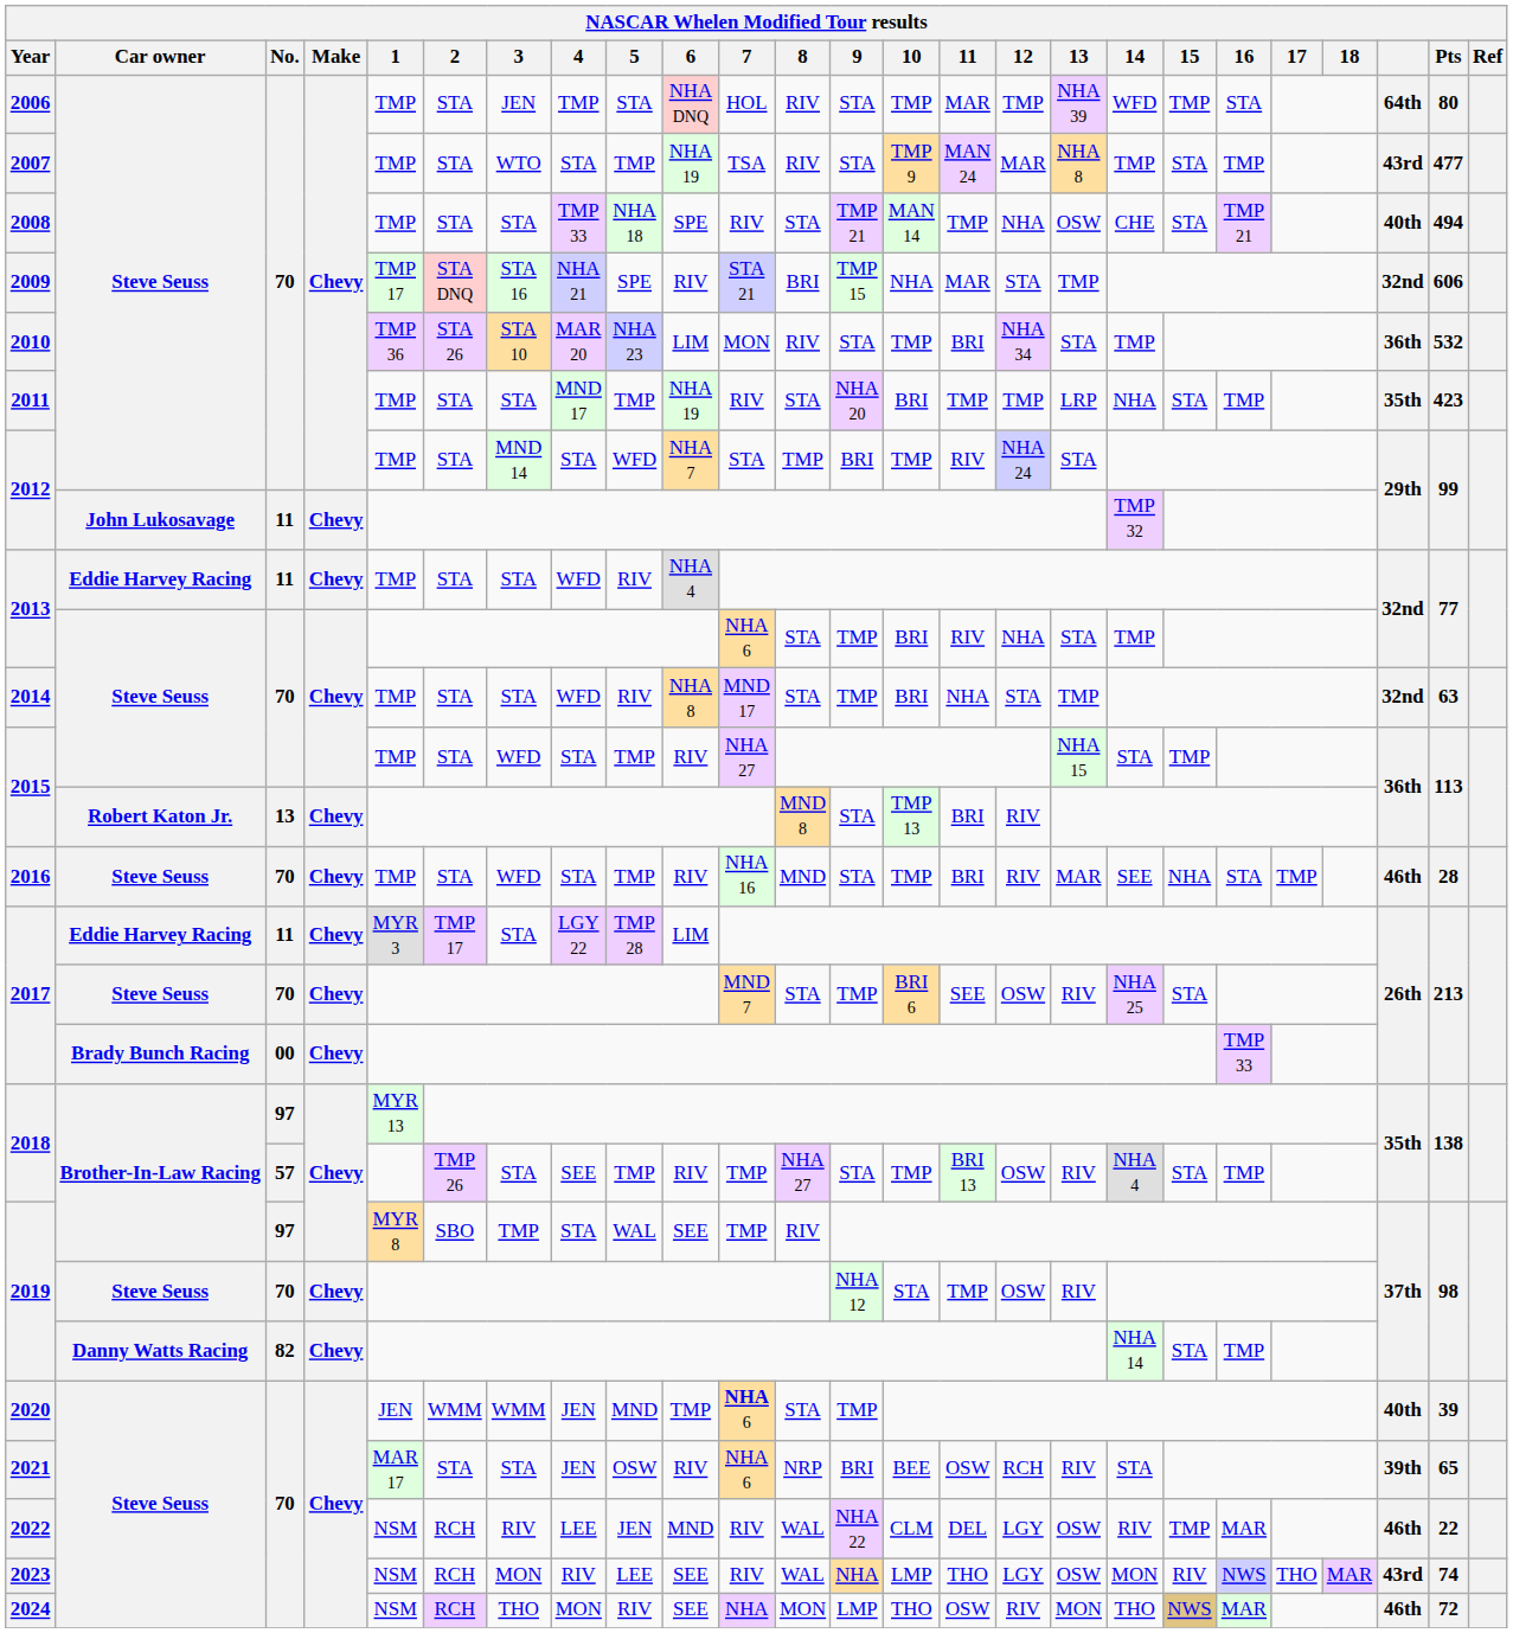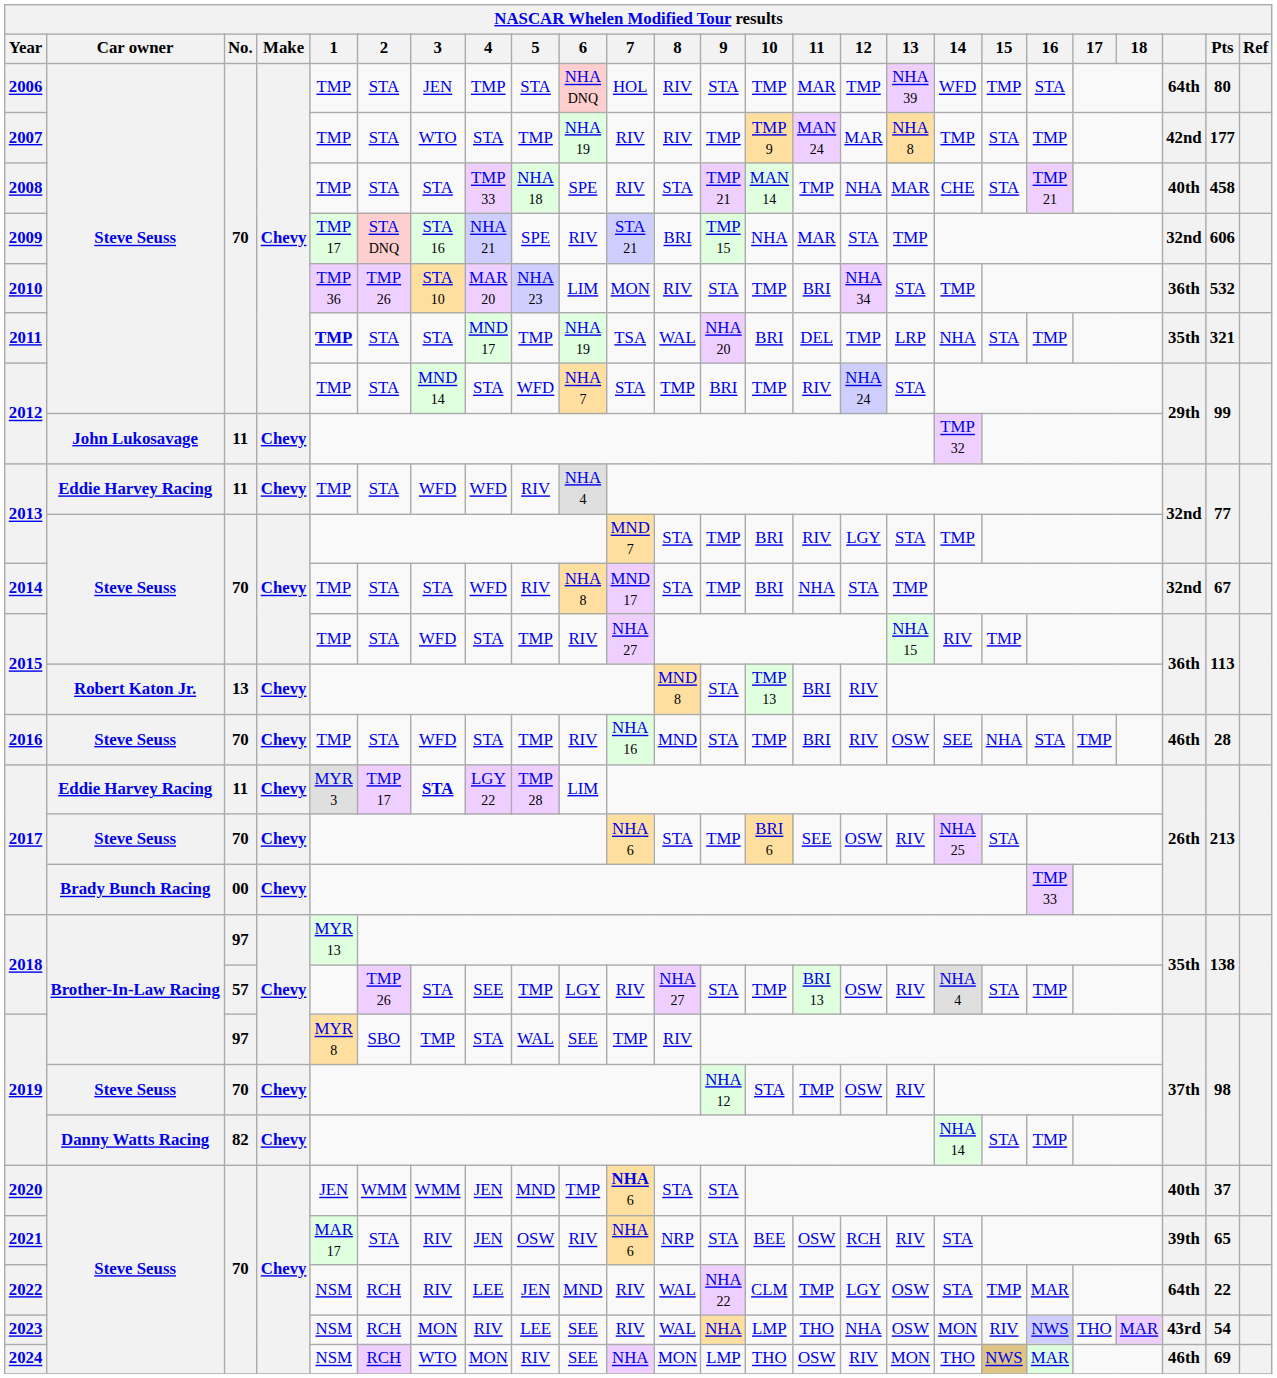2007 | 7: TSA -> RIV
2007 | 9: STA -> TMP
2007 | column 23: 43rd -> 42nd
2007 | Pts: 477 -> 177
2008 | 13: OSW -> MAR
2008 | Pts: 494 -> 458
2010 | 2: STA 26 -> TMP 26
2011 | 1: normal -> bold
2011 | 7: RIV -> TSA
2011 | 8: STA -> WAL
2011 | 11: TMP -> DEL
2011 | Pts: 423 -> 321
2013 / 11 | 3: STA -> WFD
2013 / 70 | 7: NHA 6 -> MND 7
2013 / 70 | 12: NHA -> LGY
2014 | Pts: 63 -> 67
2015 / 70 | 14: STA -> RIV
2016 | 13: MAR -> OSW
2017 / 11 | 3: normal -> bold
2017 / 70 | 7: MND 7 -> NHA 6
2018 / 57 | 6: RIV -> LGY
2018 / 57 | 7: TMP -> RIV
2020 | 9: TMP -> STA
2020 | Pts: 39 -> 37
2021 | 3: STA -> RIV
2021 | 9: BRI -> STA
2022 | 11: DEL -> TMP
2022 | 14: RIV -> STA
2022 | column 23: 46th -> 64th
2023 | 12: LGY -> NHA
2023 | Pts: 74 -> 54
2024 | 3: THO -> WTO
2024 | Pts: 72 -> 69
